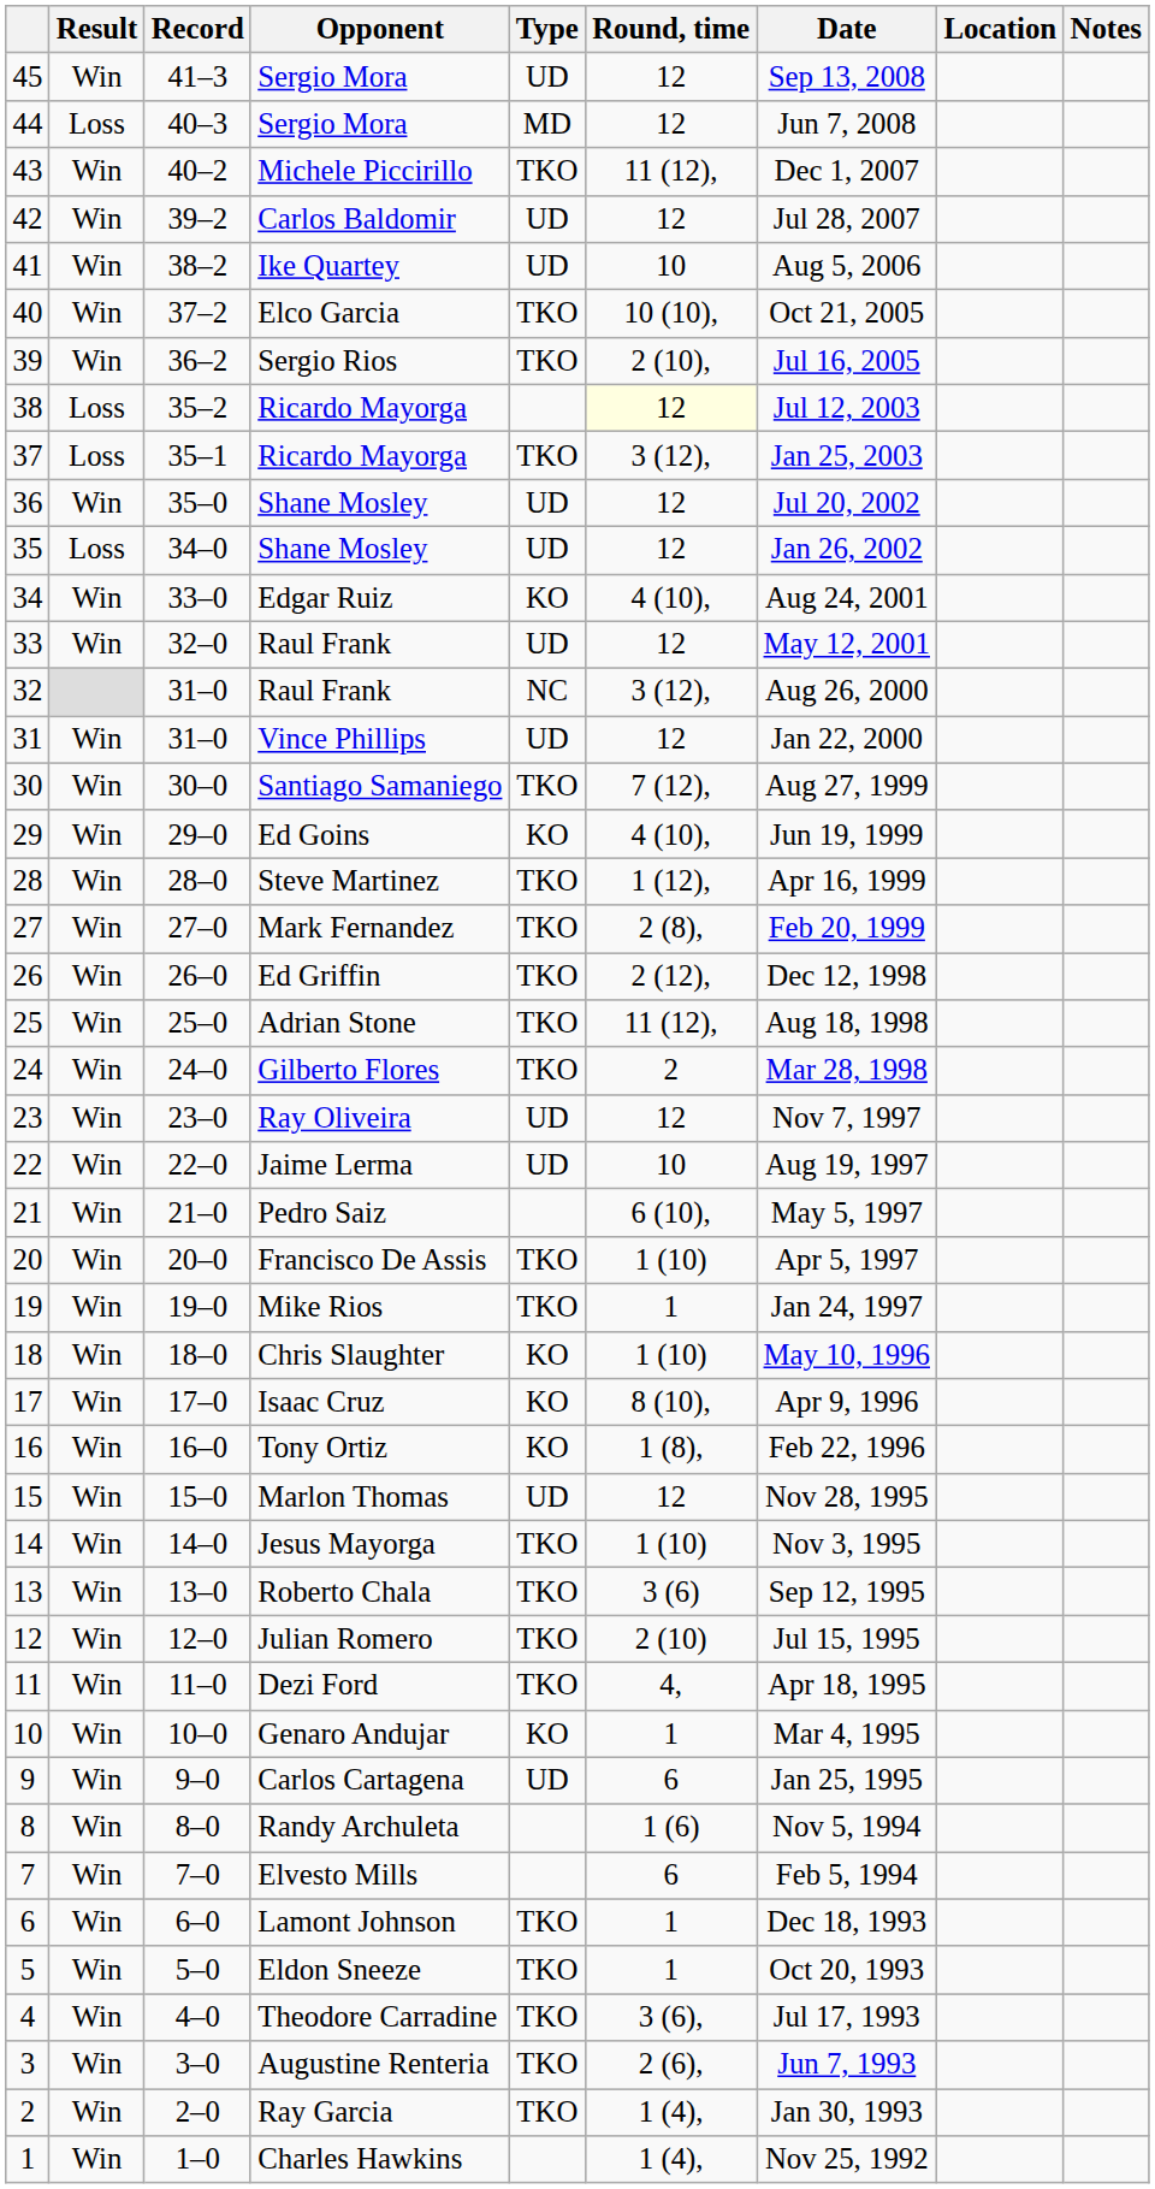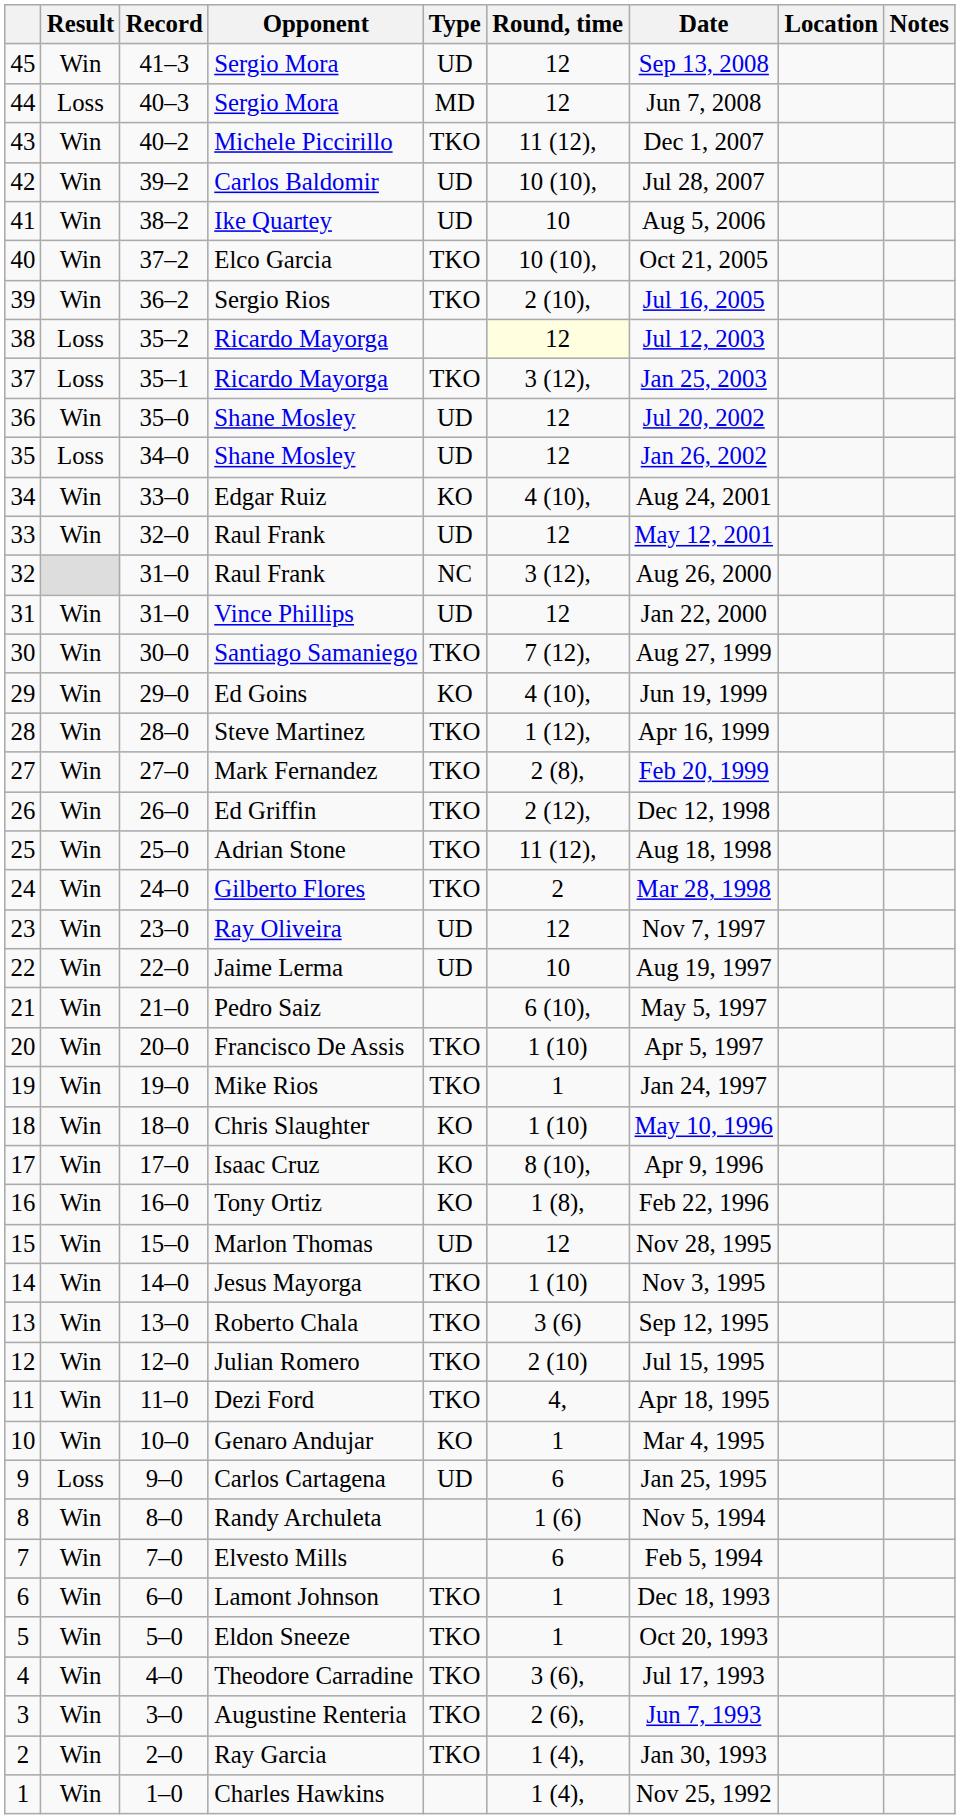Carlos Baldomir | Round, time: 12 -> 10 (10),
Carlos Cartagena | Result: Win -> Loss
